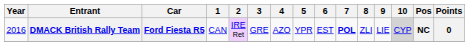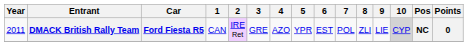DMACK British Rally Team | Year: 2016 -> 2011
DMACK British Rally Team | 7: bold -> normal
